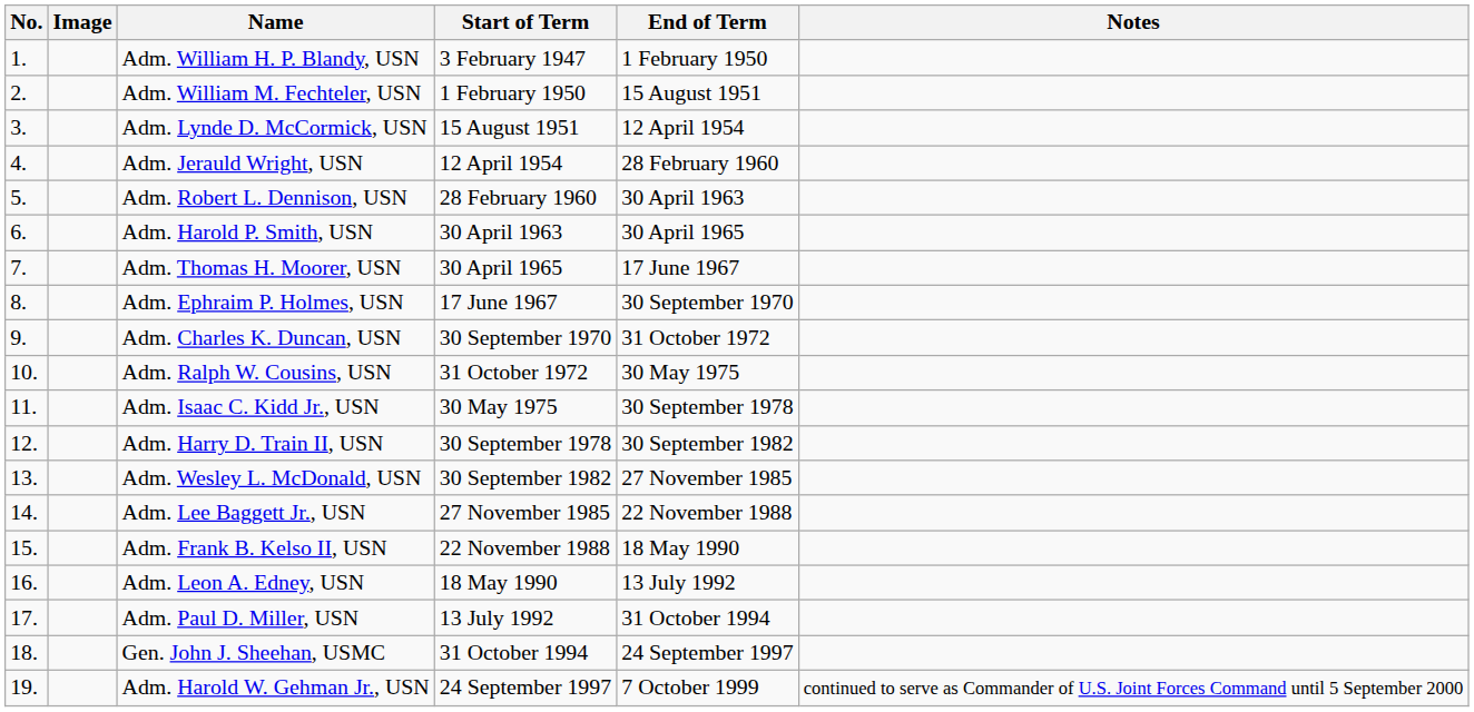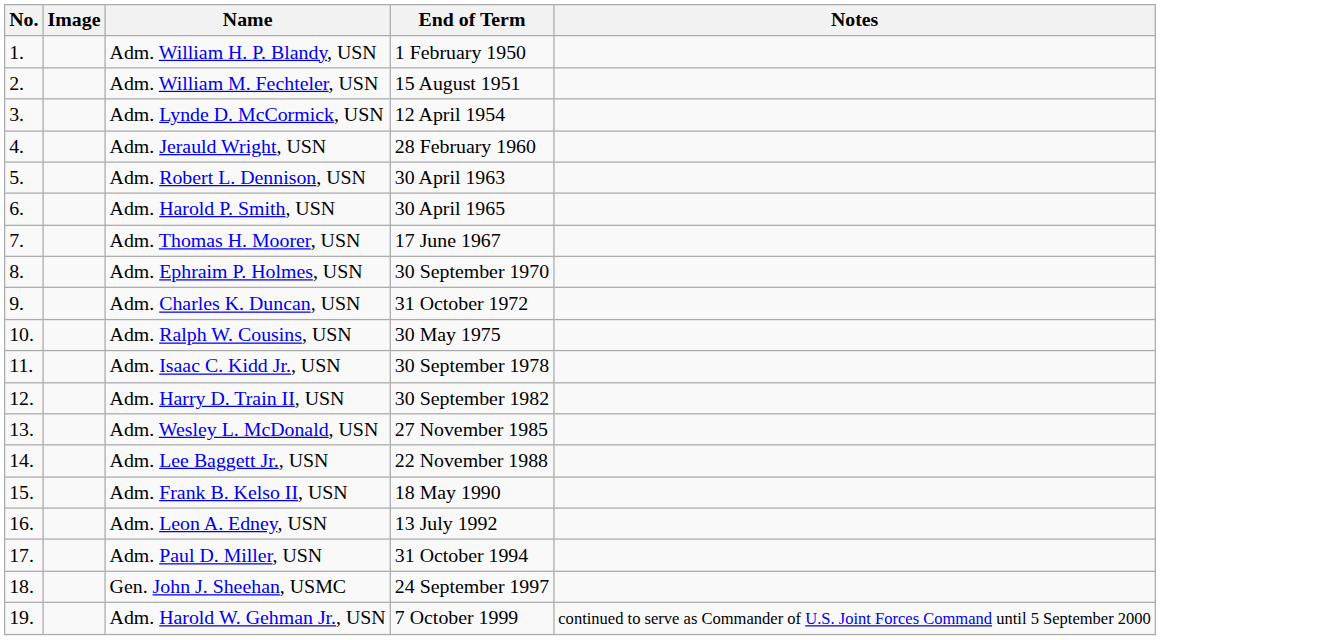- column: Start of Term | 3 February 1947 | 1 February 1950 | 15 August 1951 | 12 April 1954 | 28 February 1960 | 30 April 1963 | 30 April 1965 | 17 June 1967 | 30 September 1970 | 31 October 1972 | 30 May 1975 | 30 September 1978 | 30 September 1982 | 27 November 1985 | 22 November 1988 | 18 May 1990 | 13 July 1992 | 31 October 1994 | 24 September 1997
